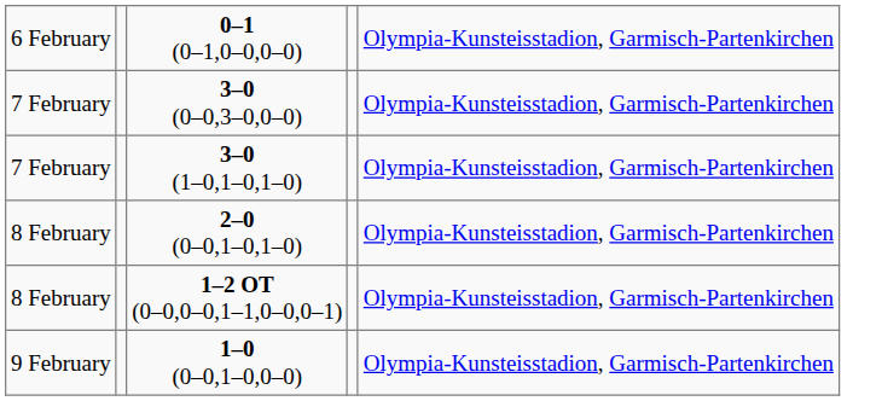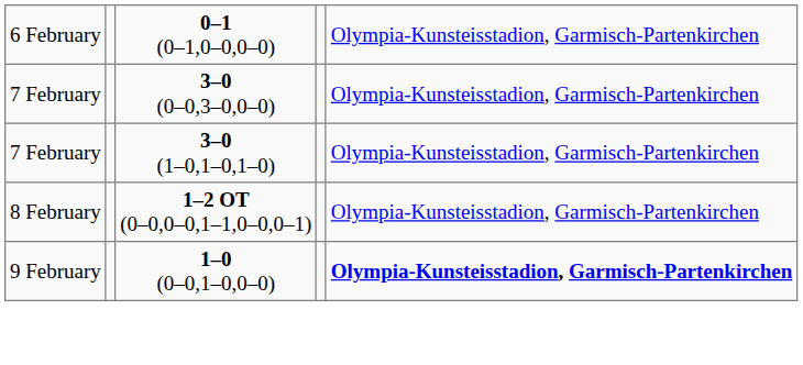- row: 8 February | 2–0 (0–0,1–0,1–0) | Olympia-Kunsteisstadion, Garmisch-Partenkirchen
1–0 (0–0,1–0,0–0) | column 5: normal -> bold
